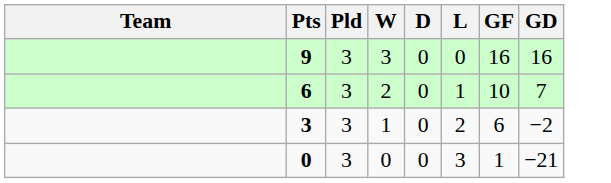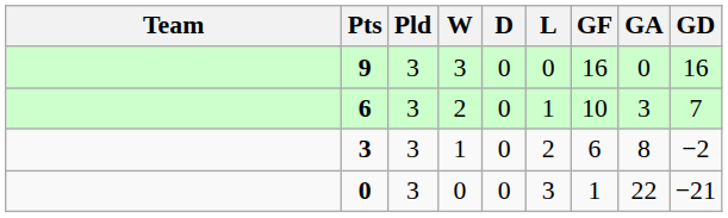+ column: GA | 0 | 3 | 8 | 22
